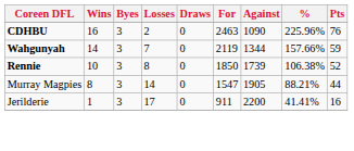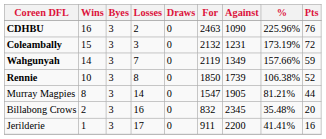+ row: Coleambally | 15 | 3 | 3 | 0 | 2132 | 1231 | 173.19% | 72
Wahgunyah | Against: 1344 -> 1349
Murray Magpies | %: 88.21% -> 81.21%
+ row: Billabong Crows | 2 | 3 | 16 | 0 | 832 | 2345 | 35.48% | 20
